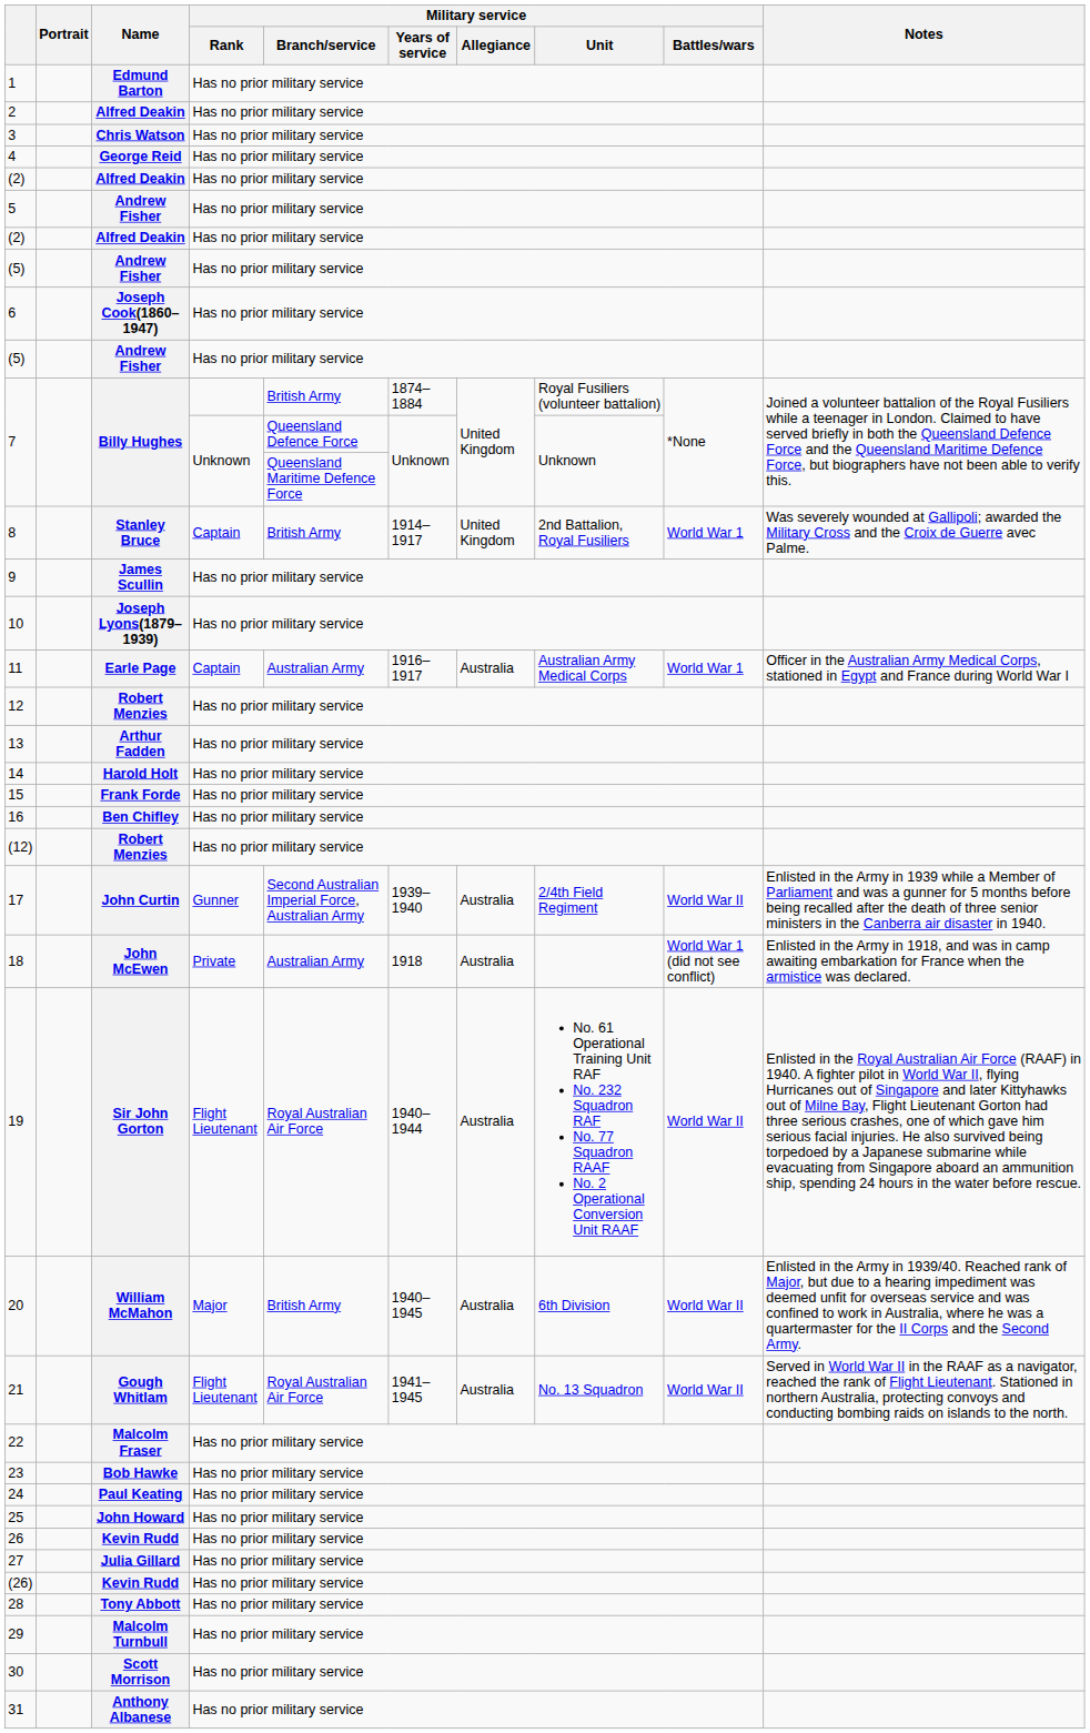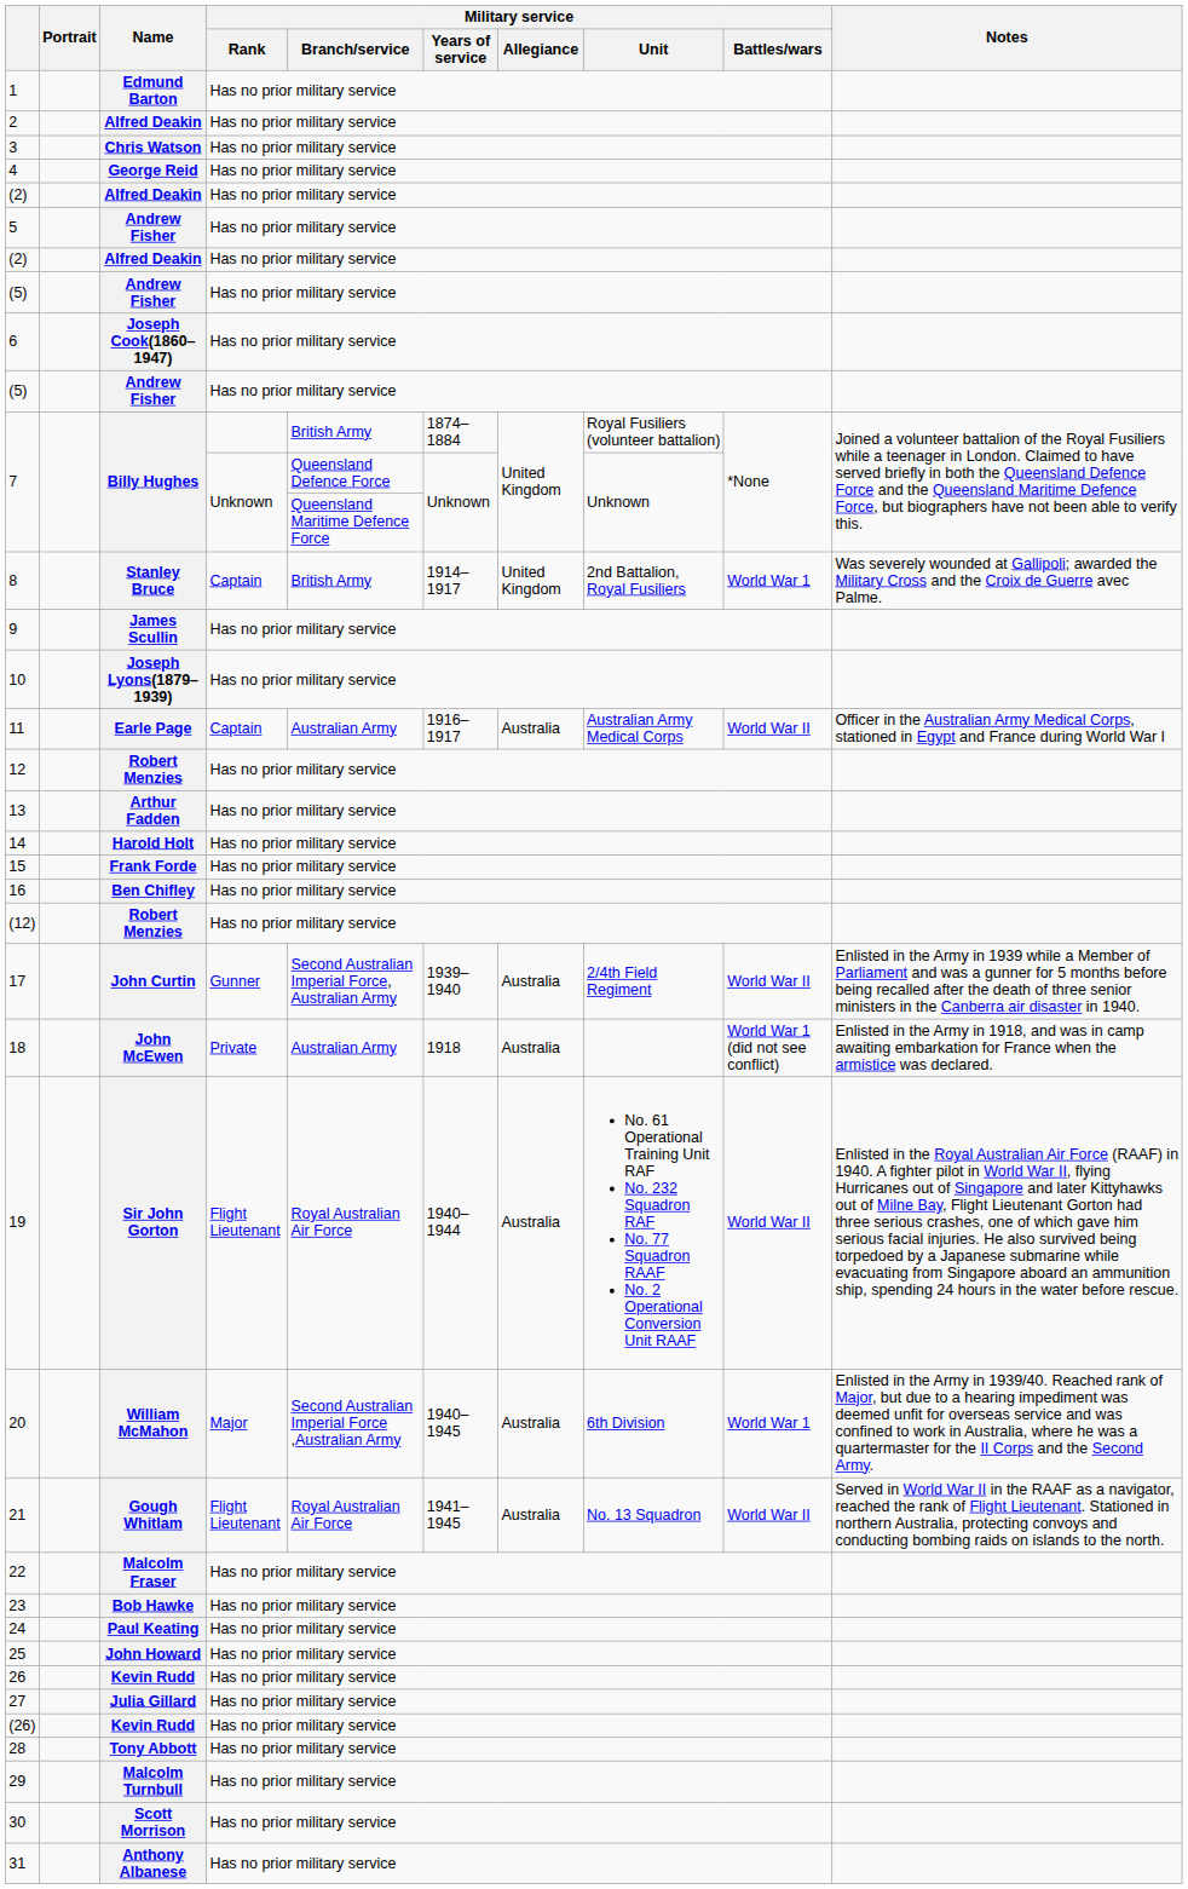11 | Military service / Battles/wars: World War 1 -> World War II
20 | Military service / Branch/service: British Army -> Second Australian Imperial Force ,Australian Army
20 | Military service / Battles/wars: World War II -> World War 1
